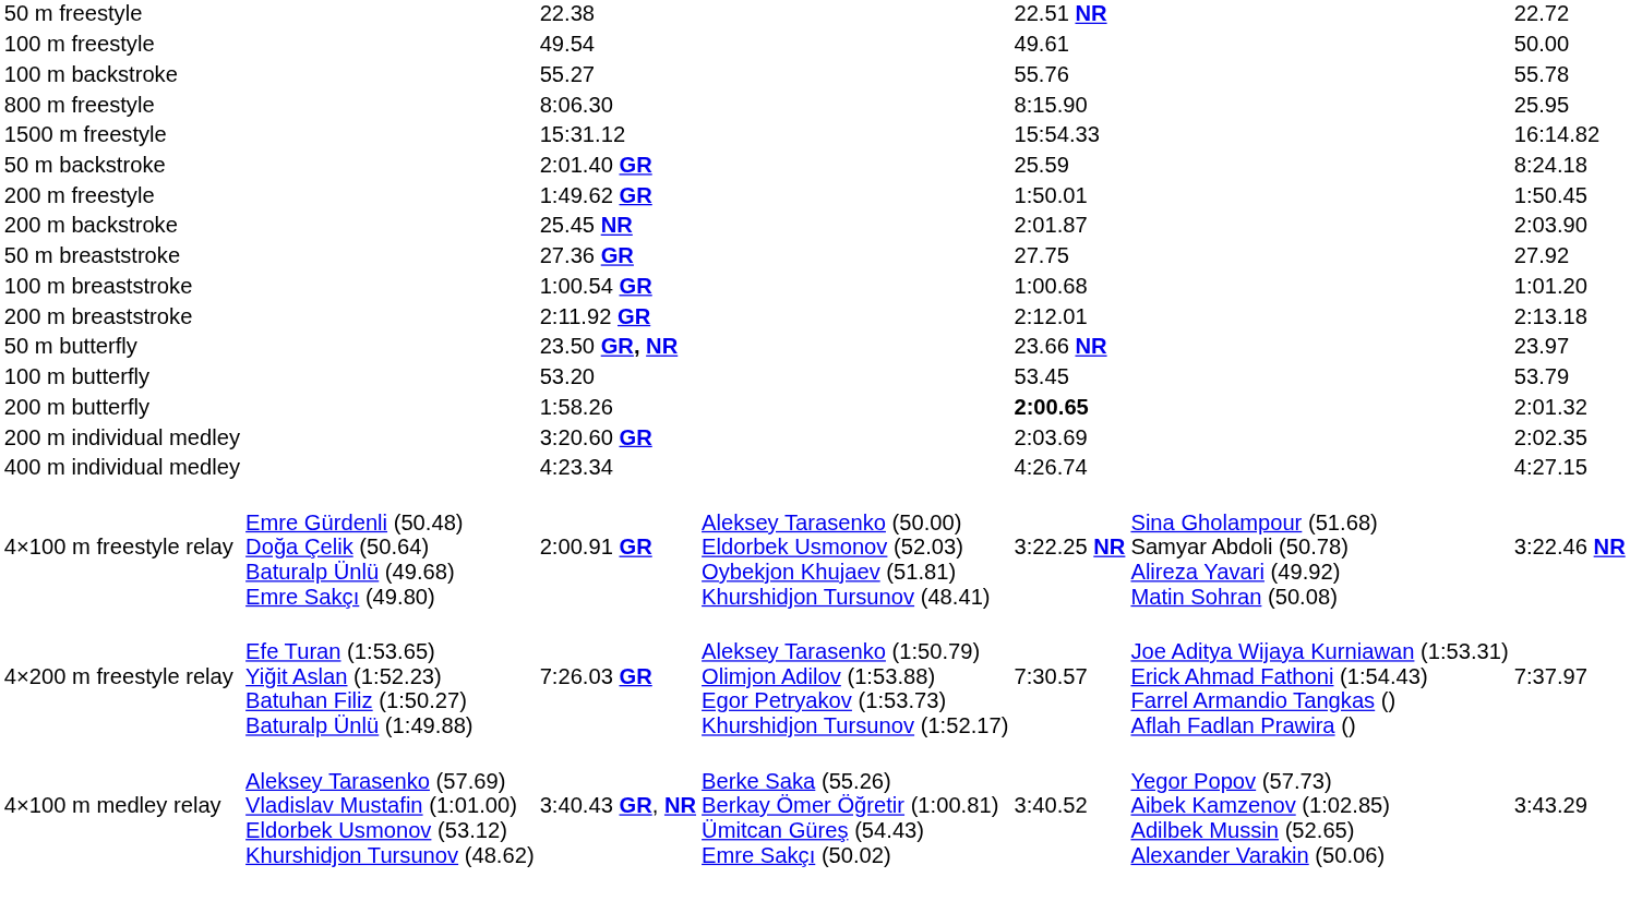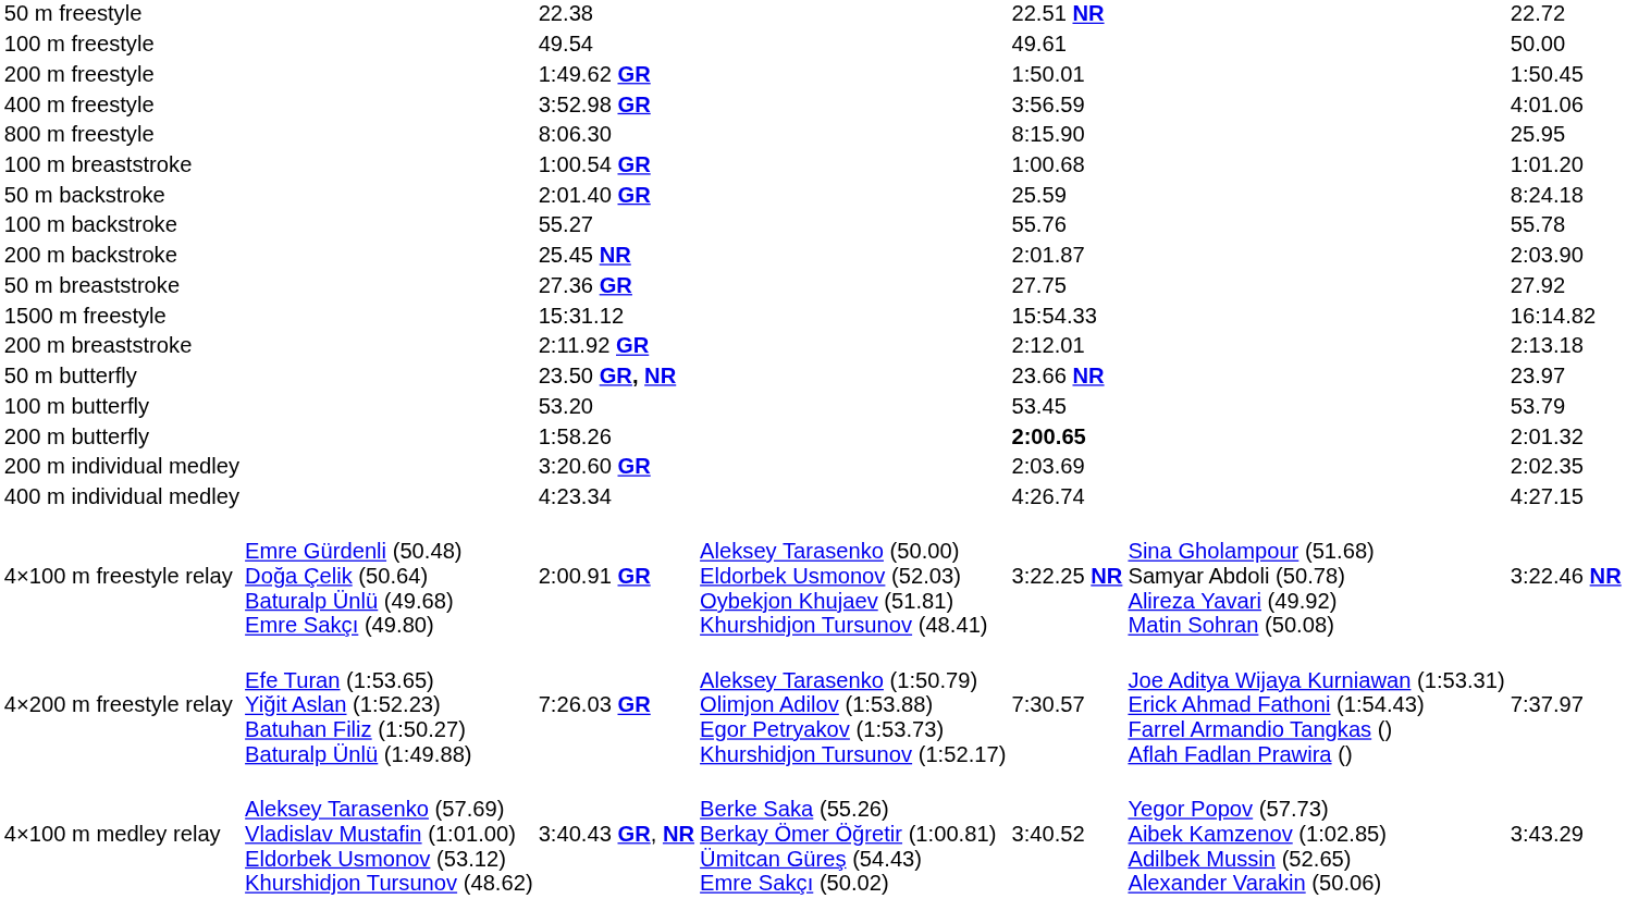rows swapped: 200 m freestyle <-> 100 m backstroke
+ row: 400 m freestyle | 3:52.98 GR | 3:56.59 | 4:01.06
rows swapped: 1500 m freestyle <-> 100 m breaststroke
